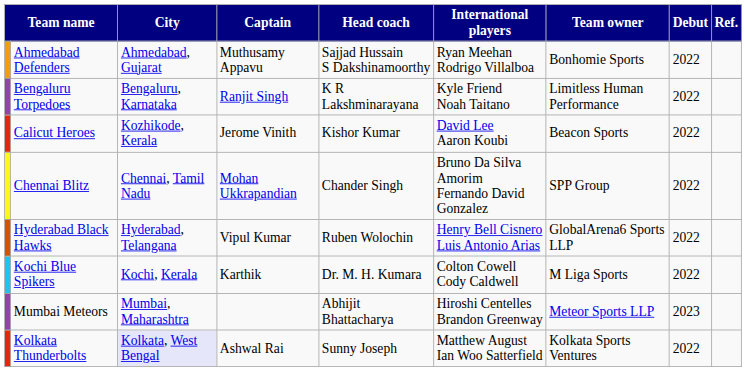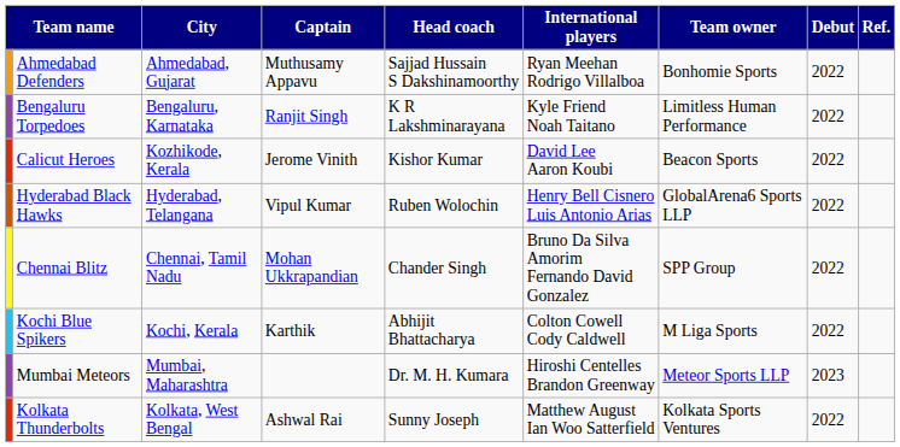rows swapped: Chennai Blitz <-> Hyderabad Black Hawks
Kochi Blue Spikers | Head coach: Dr. M. H. Kumara -> Abhijit Bhattacharya
Mumbai Meteors | Head coach: Abhijit Bhattacharya -> Dr. M. H. Kumara
Kolkata Thunderbolts | City: lavender background -> no background
